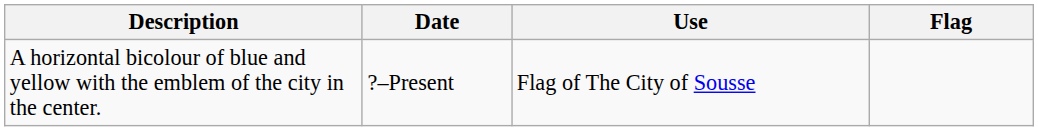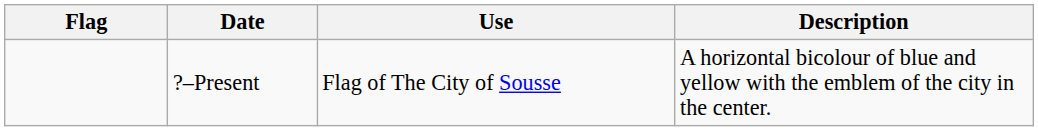columns swapped: Flag <-> Description
